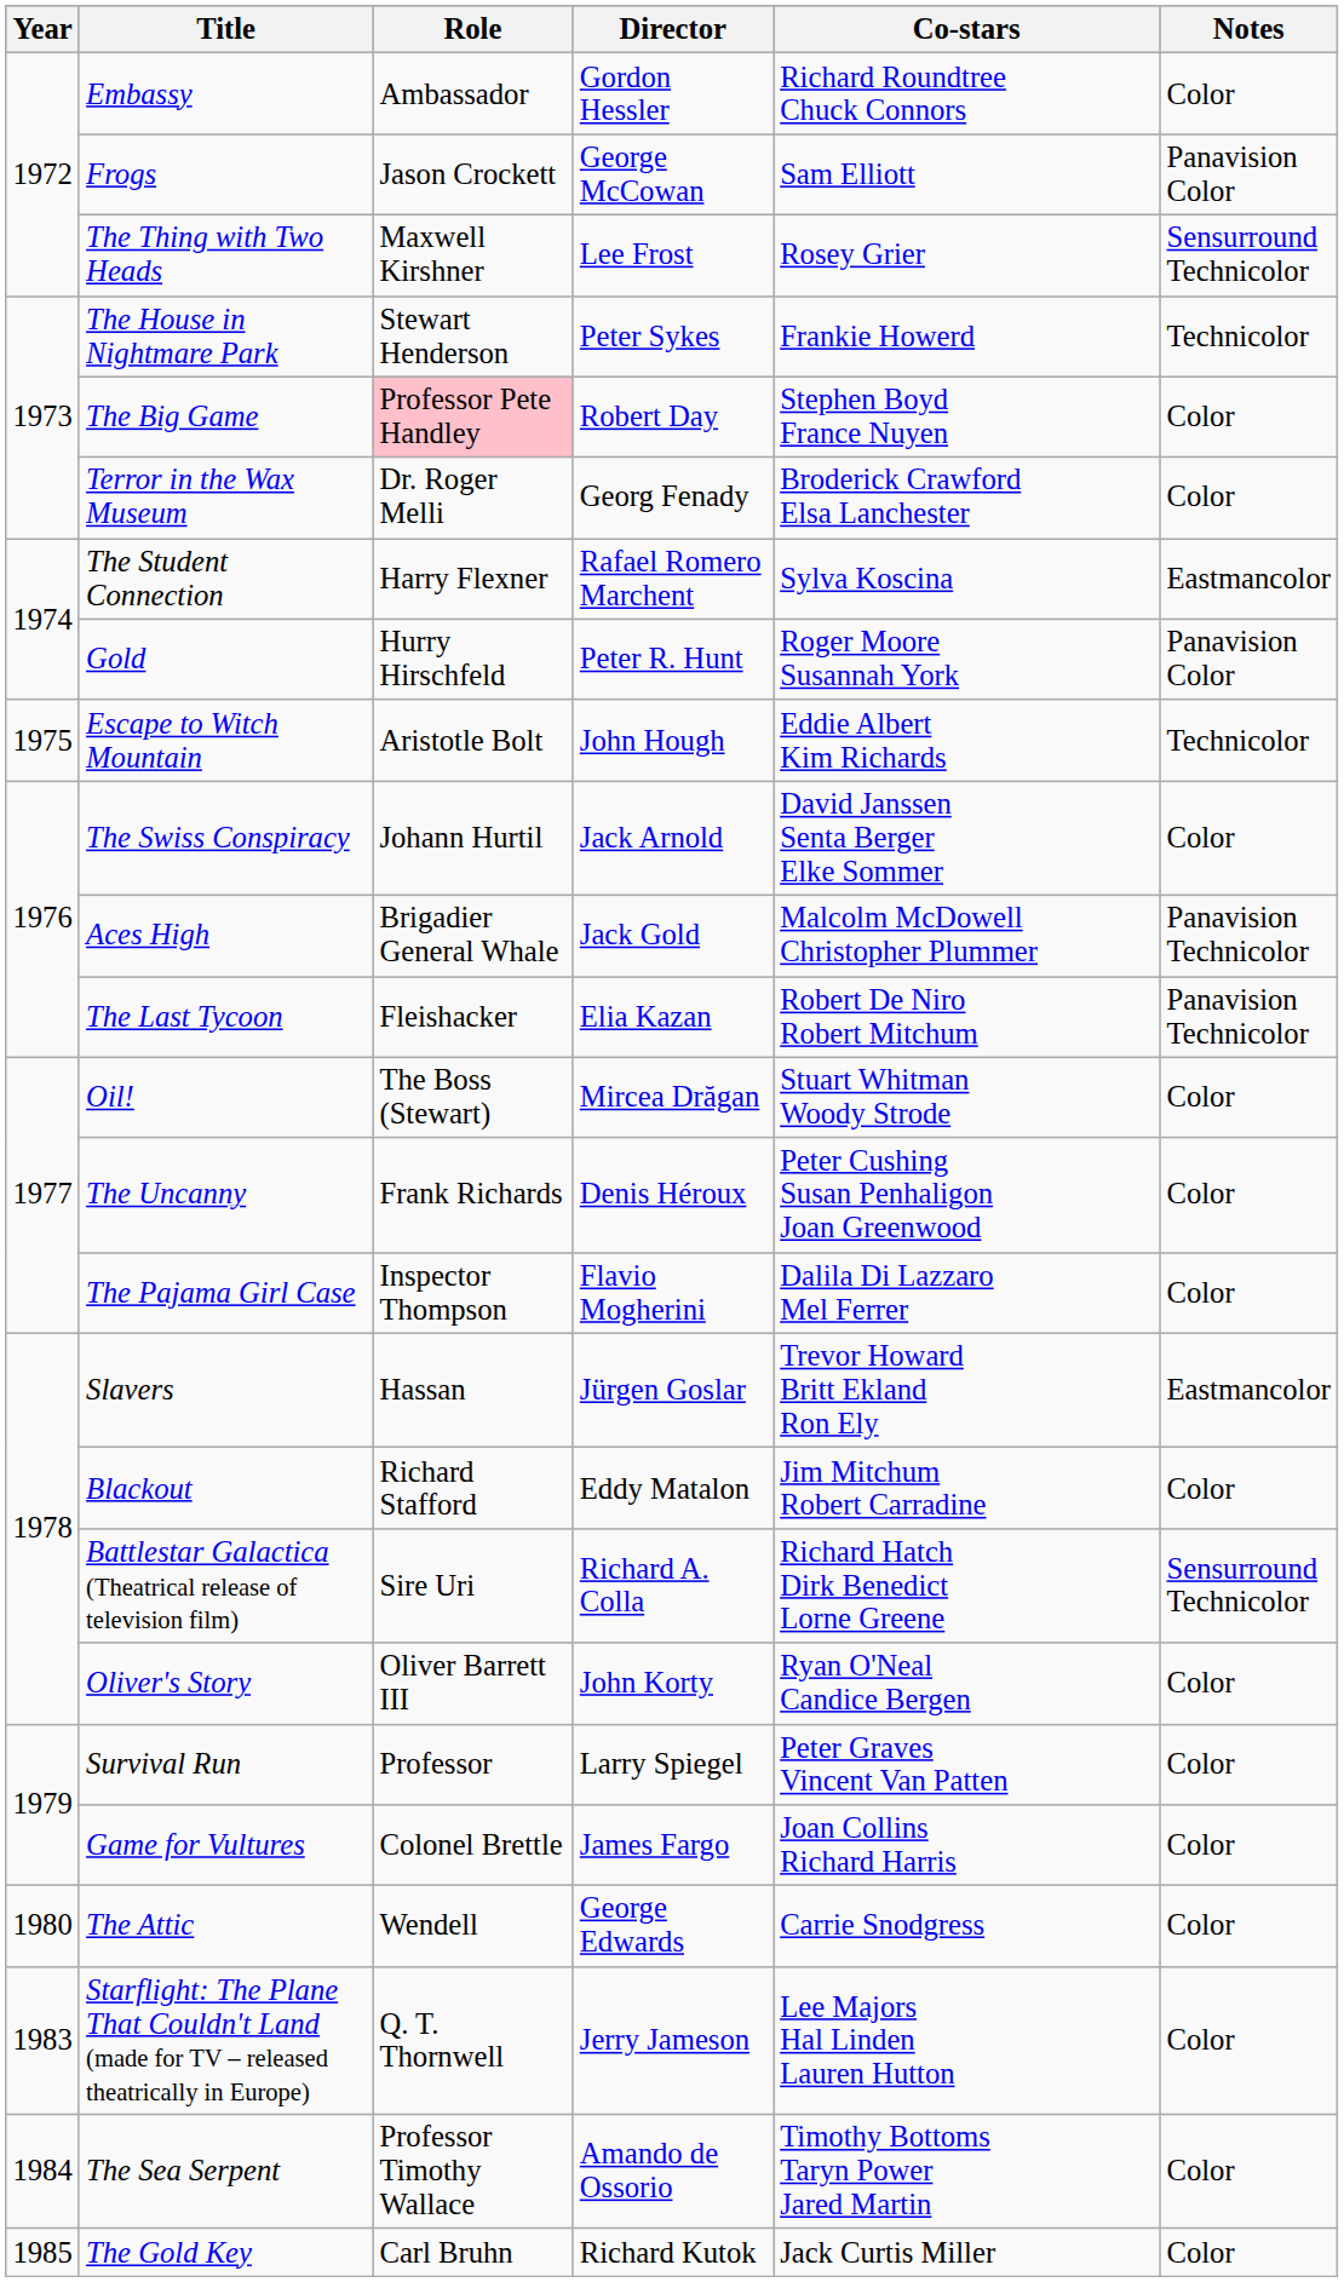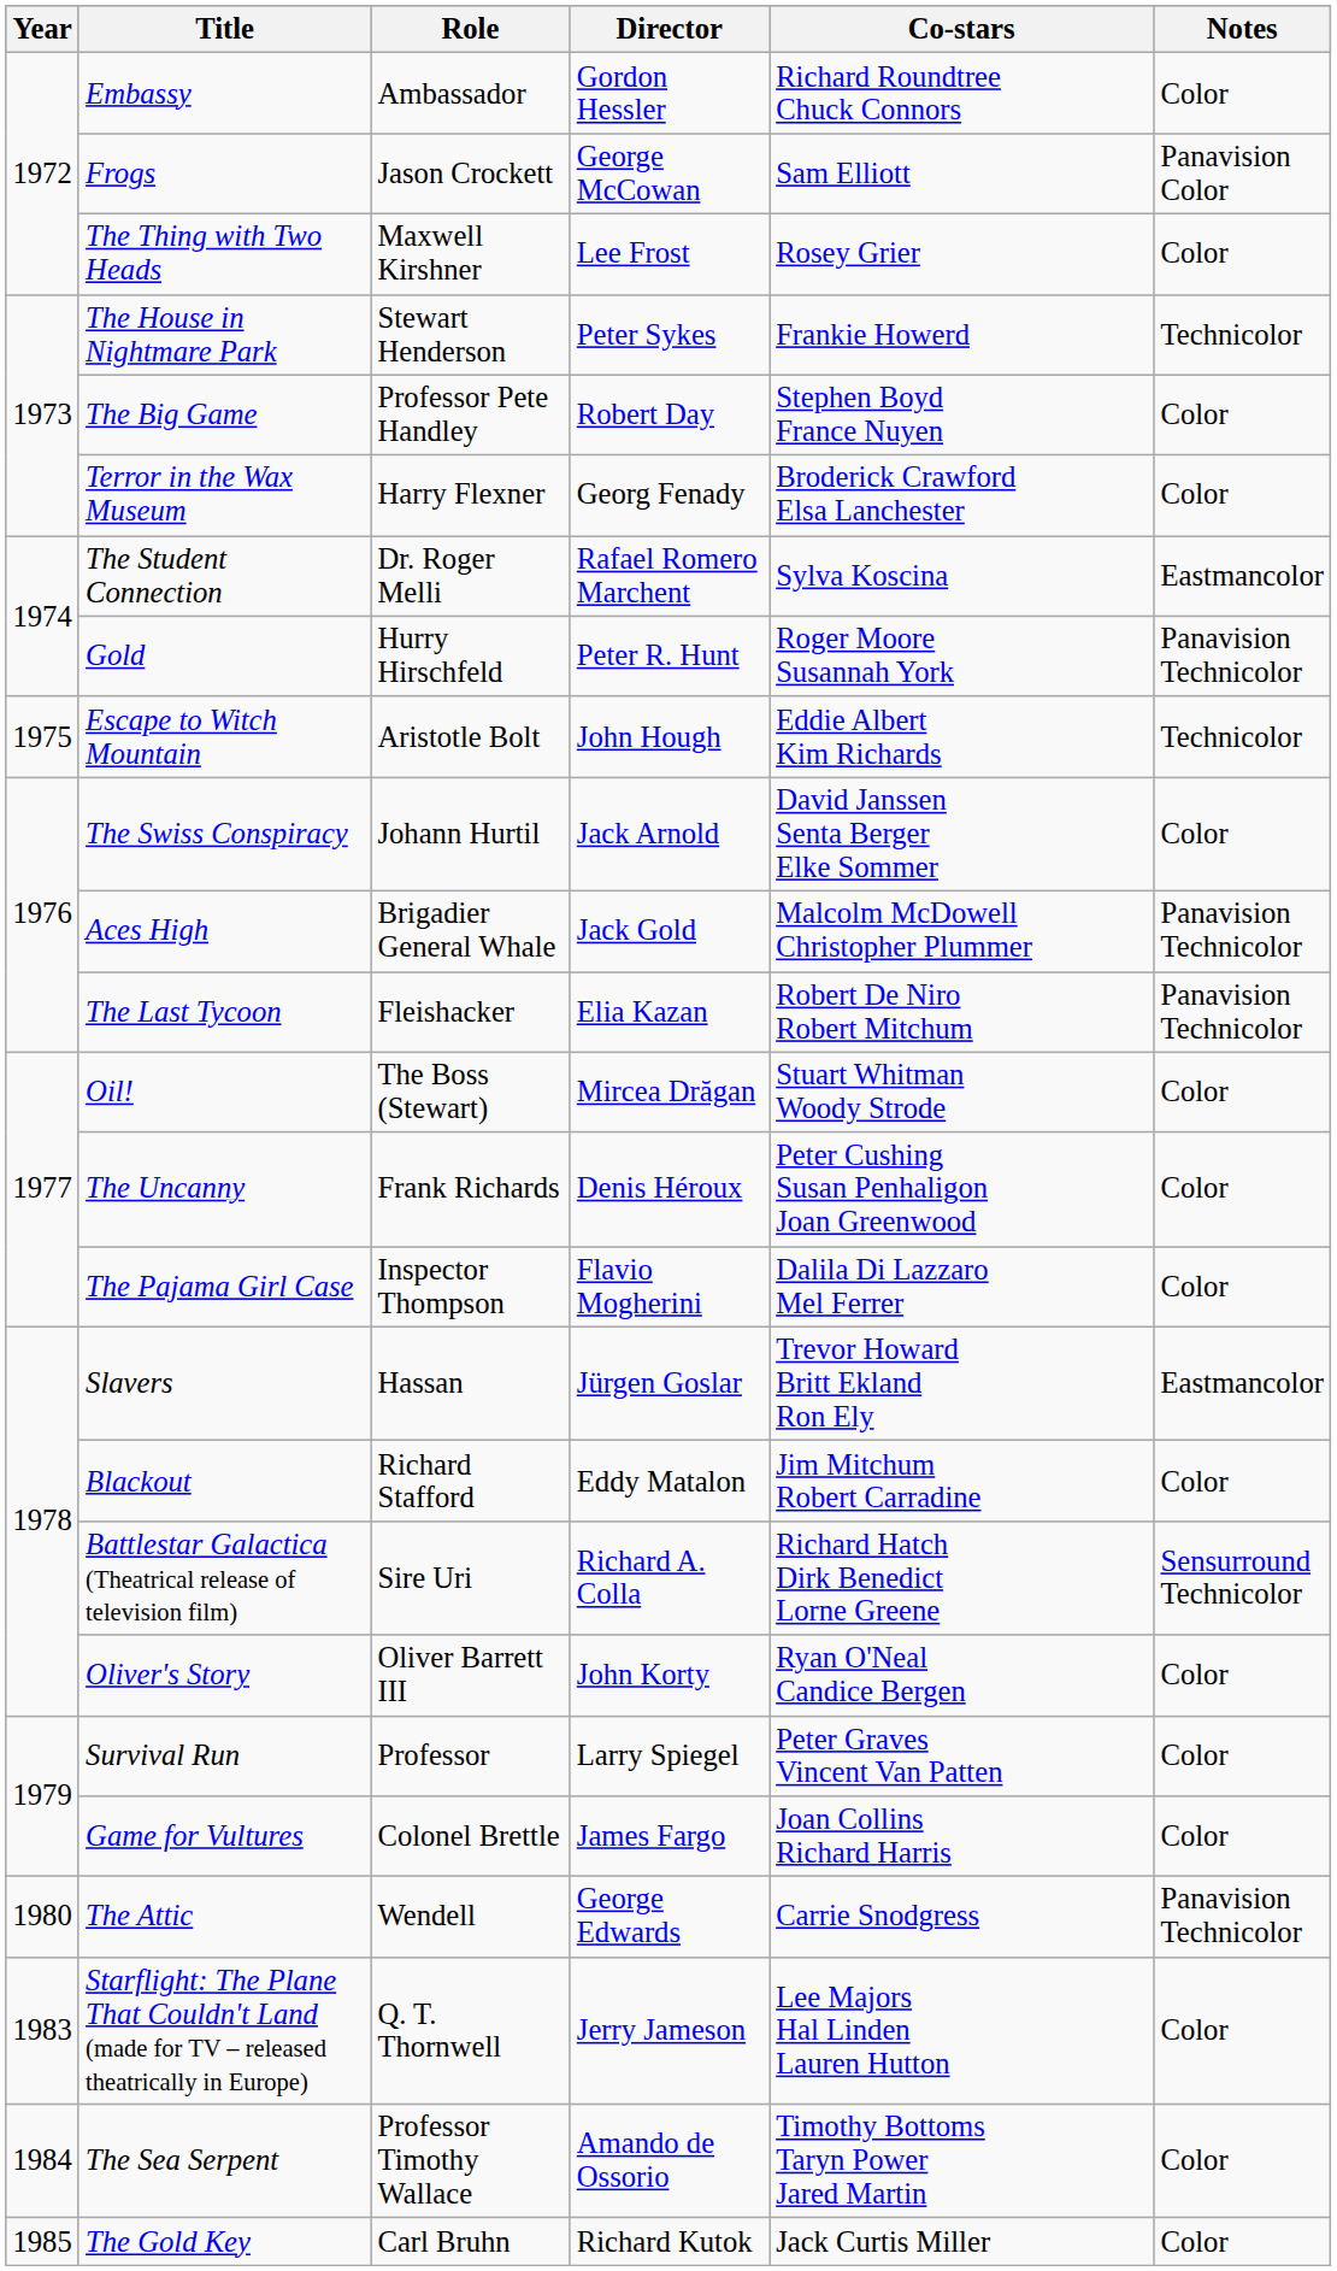The Thing with Two Heads | Notes: Sensurround Technicolor -> Color
The Big Game | Role: pink background -> no background
Terror in the Wax Museum | Role: Dr. Roger Melli -> Harry Flexner
The Student Connection | Role: Harry Flexner -> Dr. Roger Melli
Gold | Notes: Panavision Color -> Panavision Technicolor
The Attic | Notes: Color -> Panavision Technicolor
